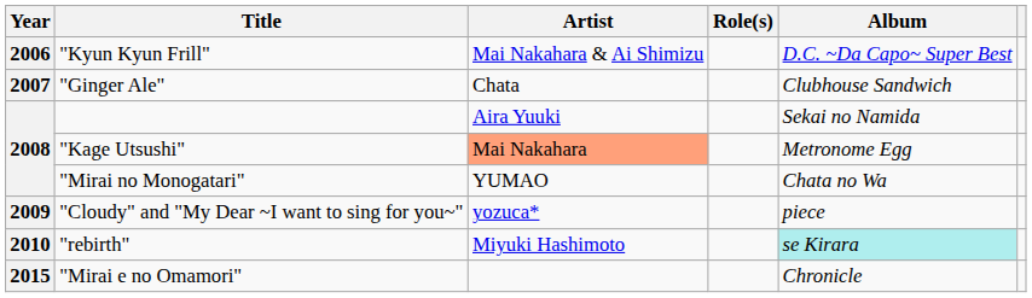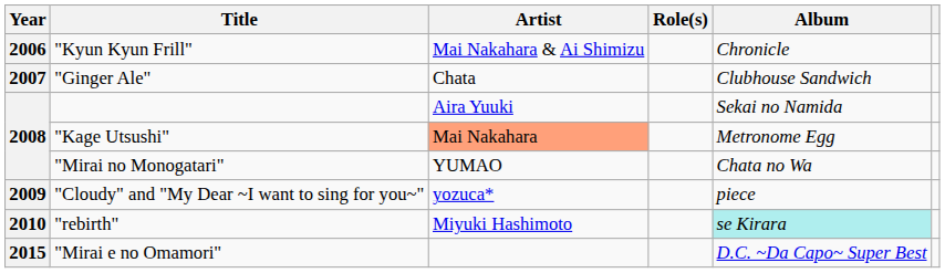"Kyun Kyun Frill" | Album: D.C. ~Da Capo~ Super Best -> Chronicle
"Mirai e no Omamori" | Album: Chronicle -> D.C. ~Da Capo~ Super Best
